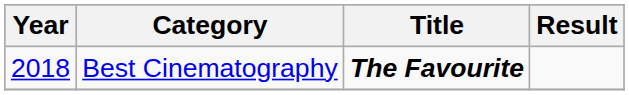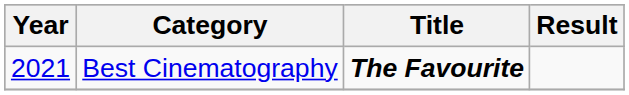Best Cinematography | Year: 2018 -> 2021
